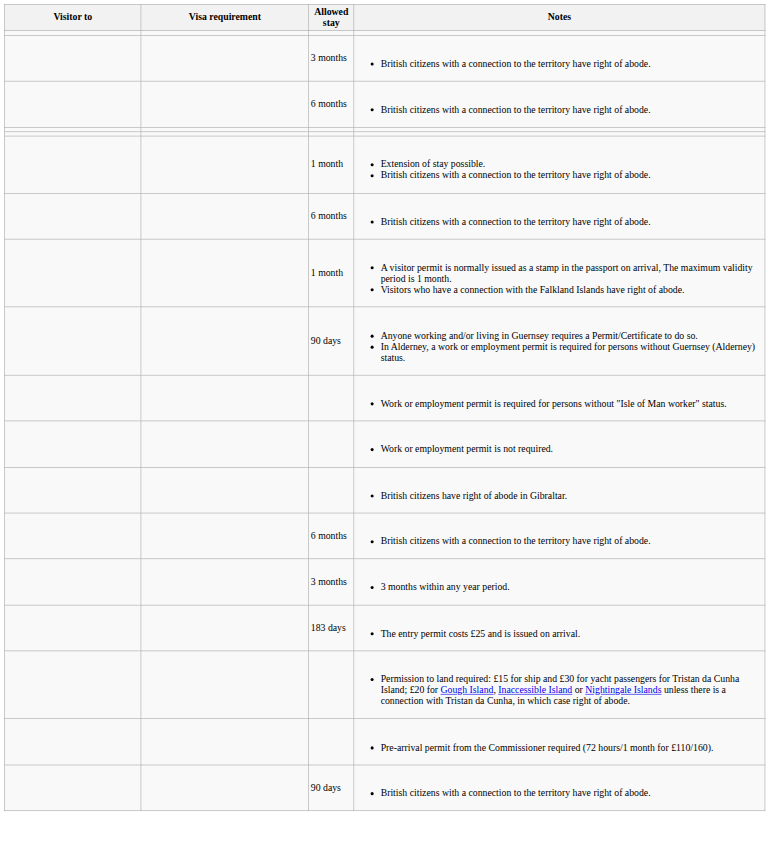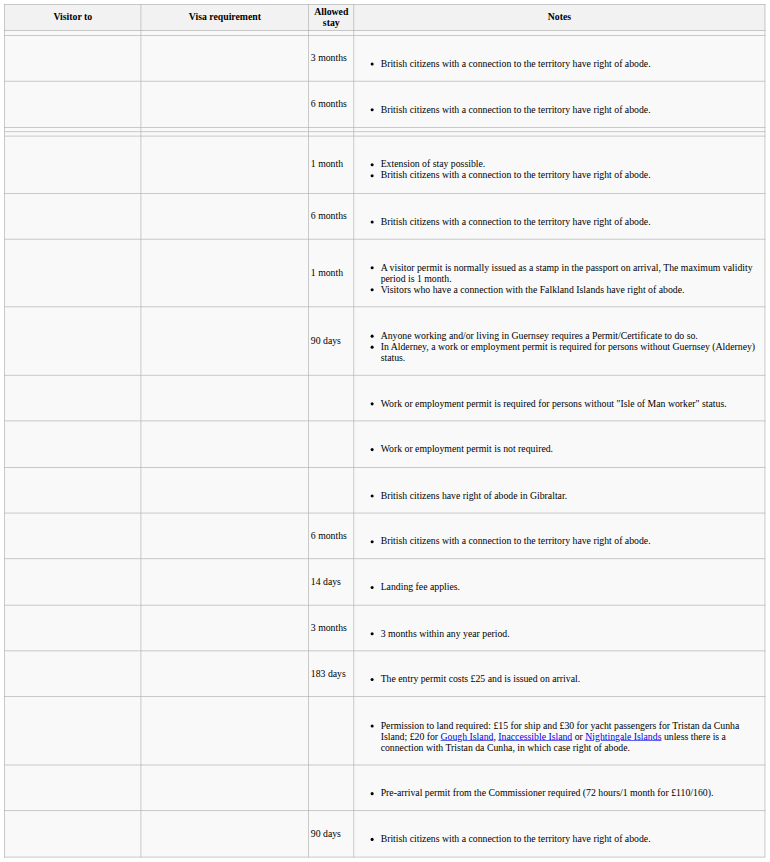+ row: 14 days | Landing fee applies.
